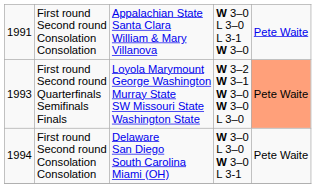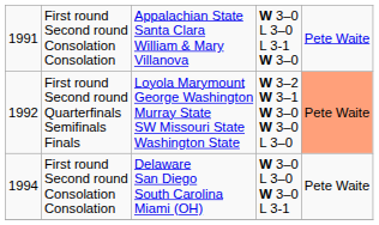First round Second round Quarterfinals Semifinals Finals | column 1: 1993 -> 1992
